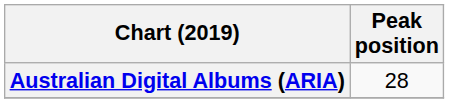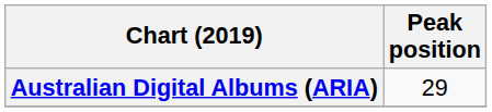Australian Digital Albums (ARIA) | Peak position: 28 -> 29
